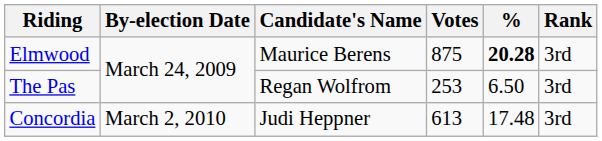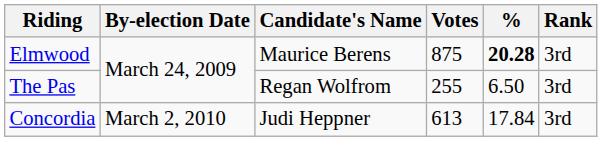The Pas | Votes: 253 -> 255
Concordia | %: 17.48 -> 17.84
